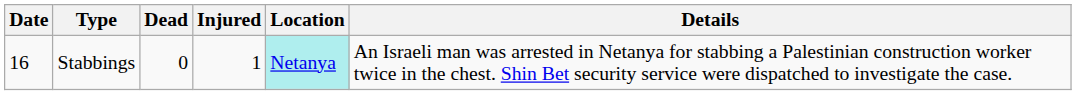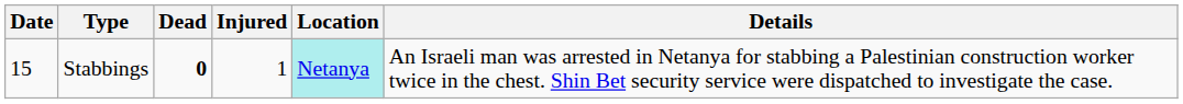Stabbings | Date: 16 -> 15
Stabbings | Dead: normal -> bold
